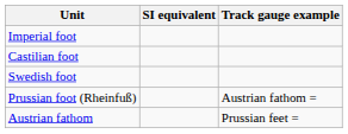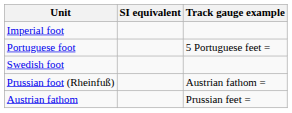- row: Castilian foot
+ row: Portuguese foot | 5 Portuguese feet =
